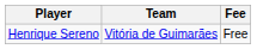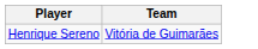- column: Fee | Free
